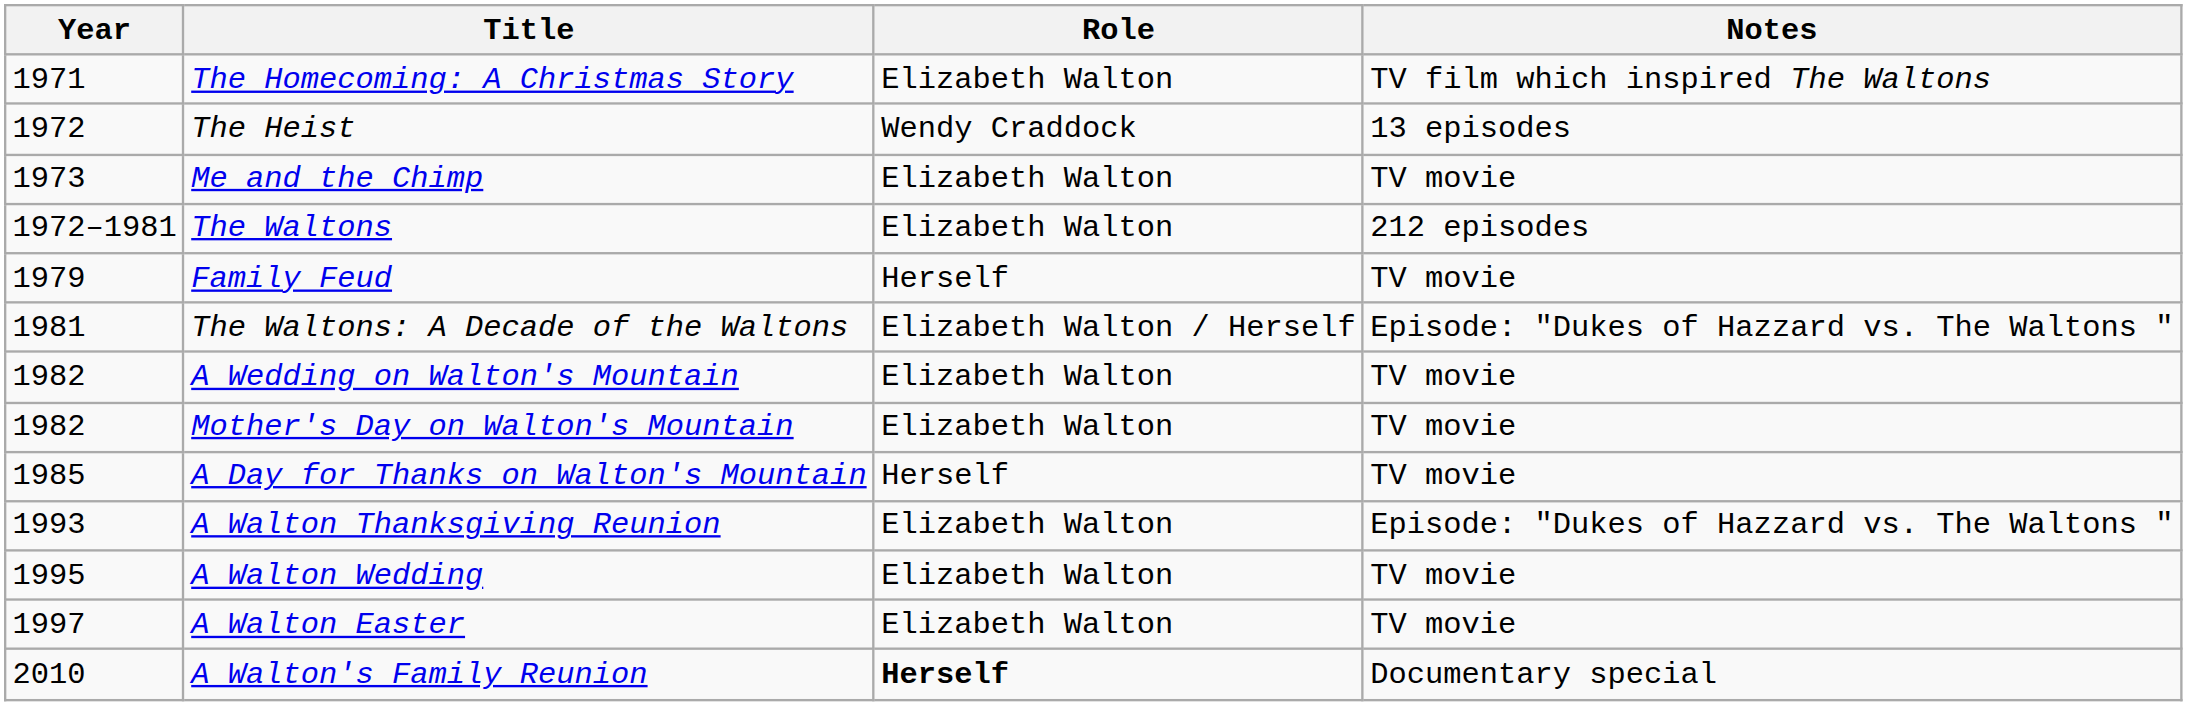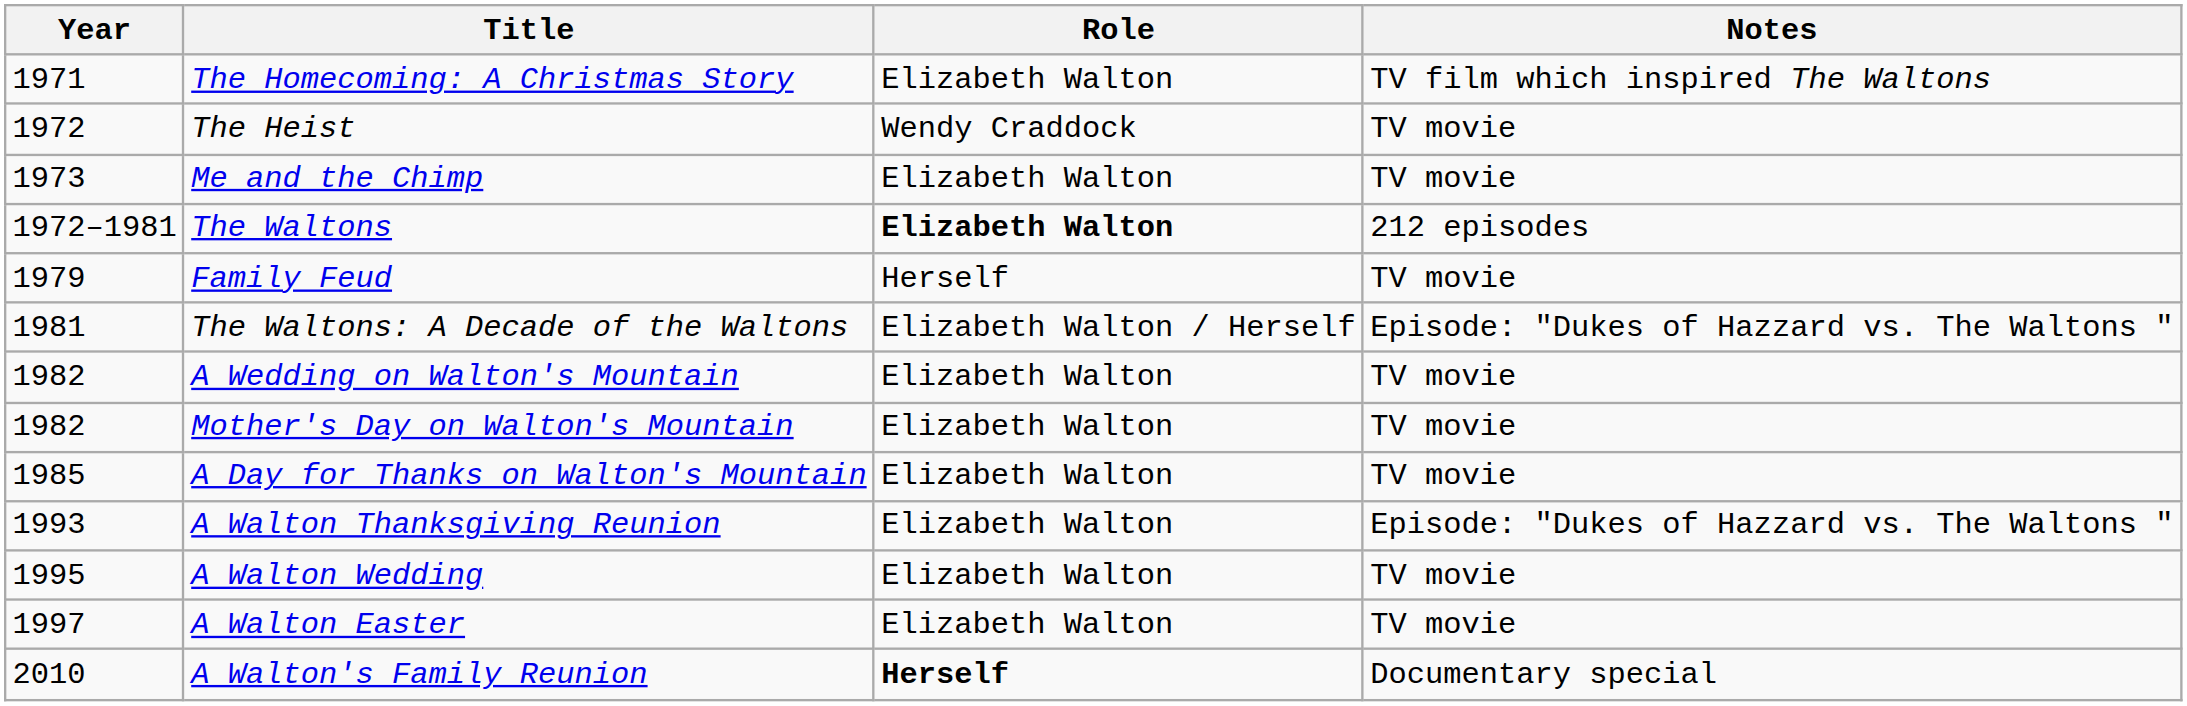The Heist | Notes: 13 episodes -> TV movie
The Waltons | Role: normal -> bold
A Day for Thanks on Walton's Mountain | Role: Herself -> Elizabeth Walton
